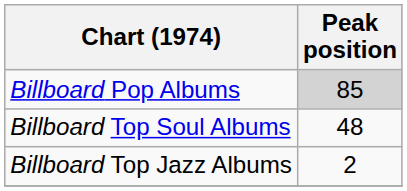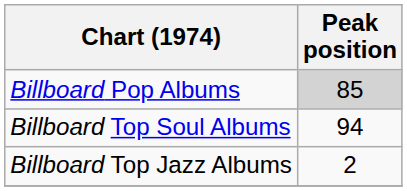Billboard Top Soul Albums | Peak position: 48 -> 94
